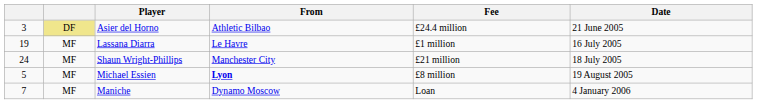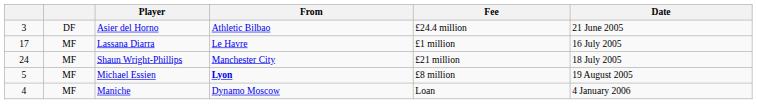Asier del Horno | column 2: khaki background -> no background
Lassana Diarra | column 1: 19 -> 17
Maniche | column 1: 7 -> 4
